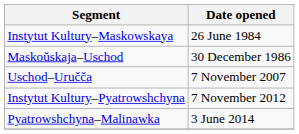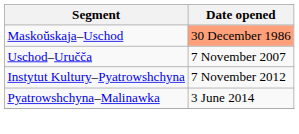- row: Instytut Kultury–Maskowskaya | 26 June 1984
Maskoŭskaja–Uschod | Date opened: no background -> lightsalmon background
